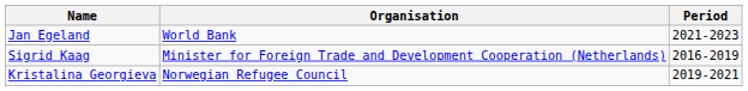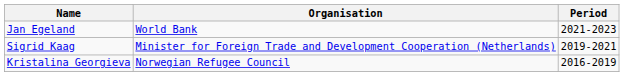Sigrid Kaag | Period: 2016-2019 -> 2019-2021
Kristalina Georgieva | Period: 2019-2021 -> 2016-2019
